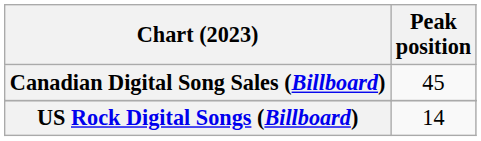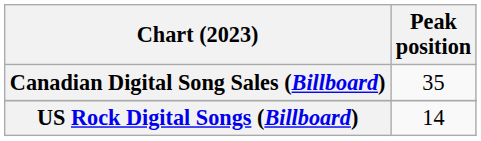Canadian Digital Song Sales (Billboard) | Peak position: 45 -> 35
